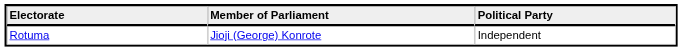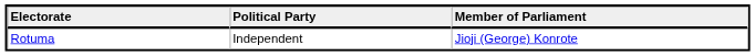columns swapped: Member of Parliament <-> Political Party
